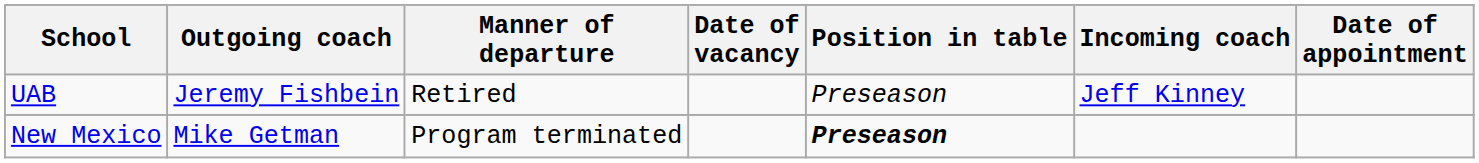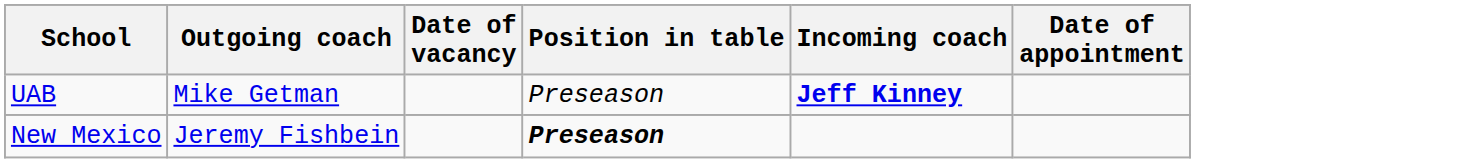- column: Manner of departure | Retired | Program terminated
UAB | Outgoing coach: Jeremy Fishbein -> Mike Getman
UAB | Incoming coach: normal -> bold
New Mexico | Outgoing coach: Mike Getman -> Jeremy Fishbein
